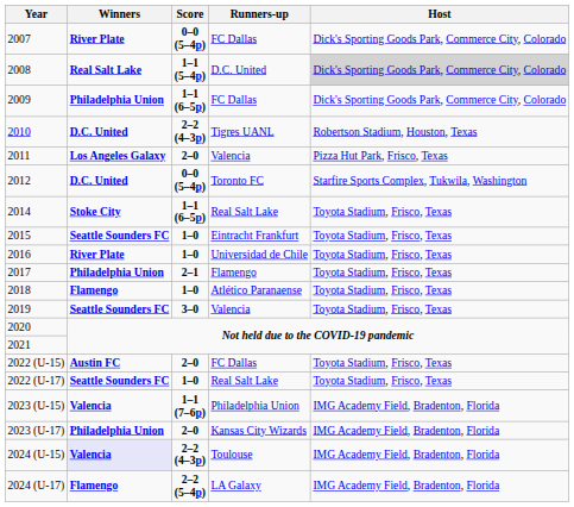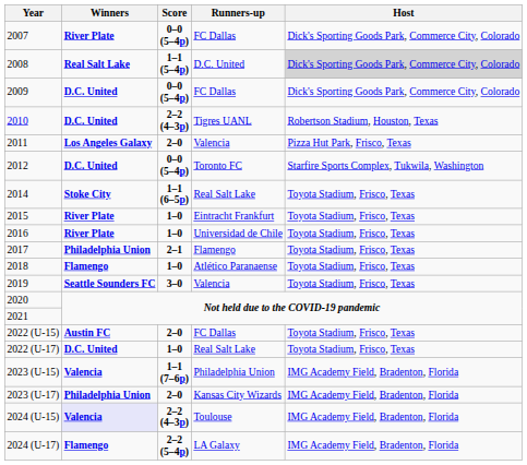2009 | Winners: Philadelphia Union -> D.C. United
2009 | Score: 1–1 (6–5p) -> 0–0 (5–4p)
2015 | Winners: Seattle Sounders FC -> River Plate
2022 (U-17) | Winners: Seattle Sounders FC -> D.C. United
